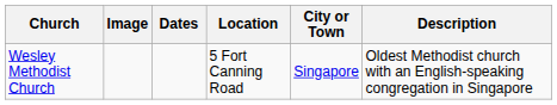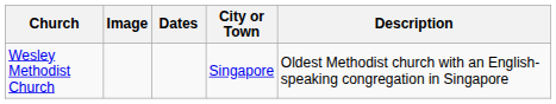- column: Location | 5 Fort Canning Road
